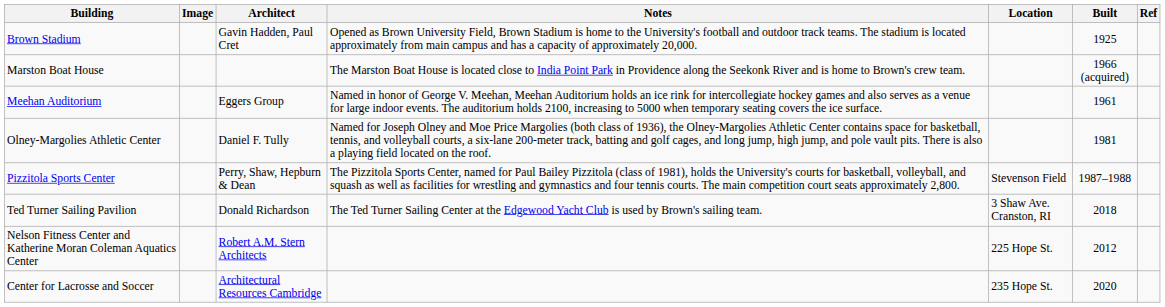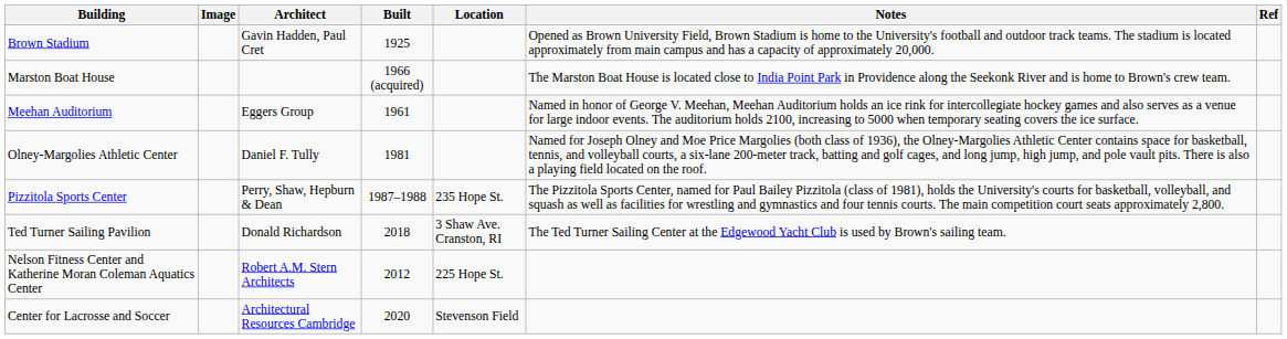columns swapped: Built <-> Notes
Pizzitola Sports Center | Location: Stevenson Field -> 235 Hope St.
Center for Lacrosse and Soccer | Location: 235 Hope St. -> Stevenson Field
